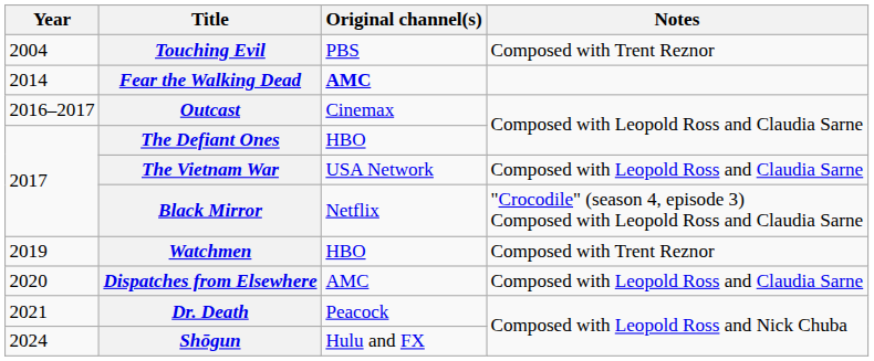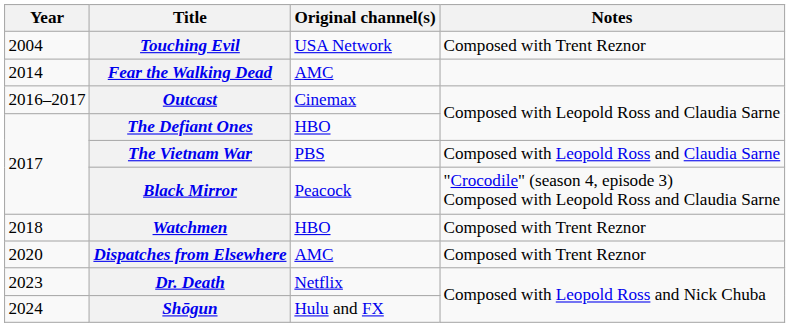Touching Evil | Original channel(s): PBS -> USA Network
Fear the Walking Dead | Original channel(s): bold -> normal
The Vietnam War | Original channel(s): USA Network -> PBS
Black Mirror | Original channel(s): Netflix -> Peacock
Watchmen | Year: 2019 -> 2018
Dispatches from Elsewhere | Notes: Composed with Leopold Ross and Claudia Sarne -> Composed with Trent Reznor
Dr. Death | Year: 2021 -> 2023
Dr. Death | Original channel(s): Peacock -> Netflix
